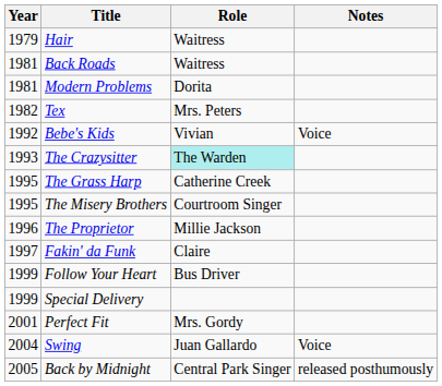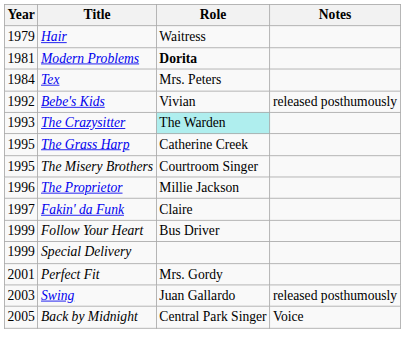- row: 1981 | Back Roads | Waitress
Modern Problems | Role: normal -> bold
Tex | Year: 1982 -> 1984
Bebe's Kids | Notes: Voice -> released posthumously
Swing | Year: 2004 -> 2003
Swing | Notes: Voice -> released posthumously
Back by Midnight | Notes: released posthumously -> Voice
